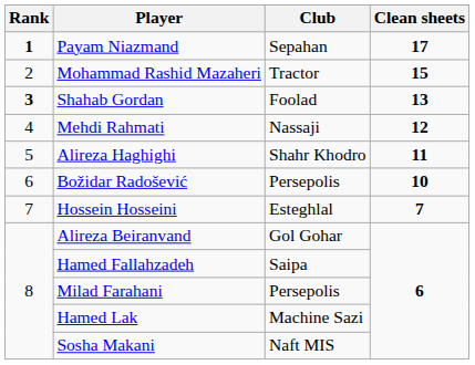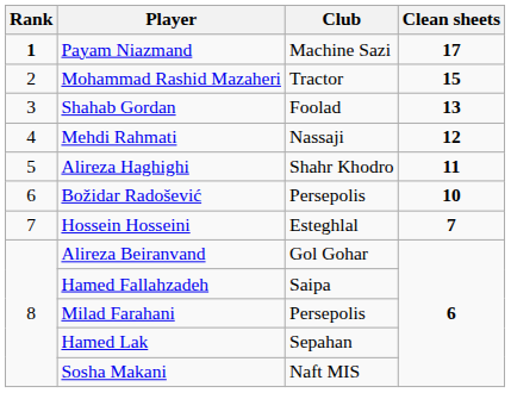Payam Niazmand | Club: Sepahan -> Machine Sazi
Shahab Gordan | Rank: bold -> normal
Hamed Lak | Club: Machine Sazi -> Sepahan
